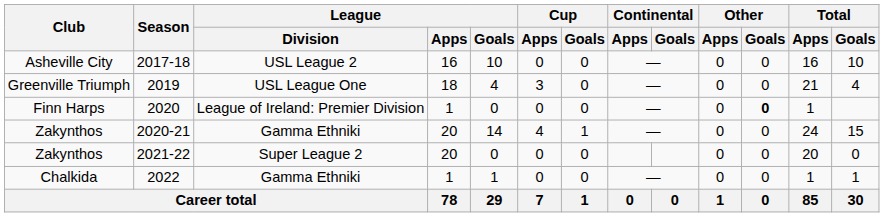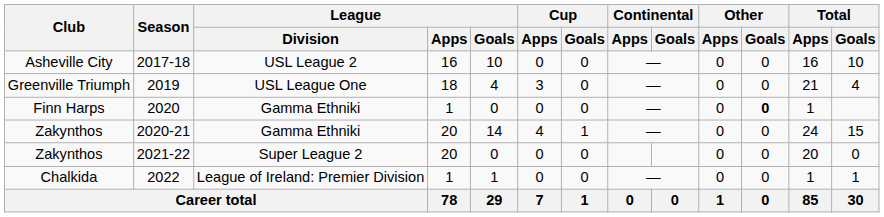2020 | League / Division: League of Ireland: Premier Division -> Gamma Ethniki
2022 | League / Division: Gamma Ethniki -> League of Ireland: Premier Division
